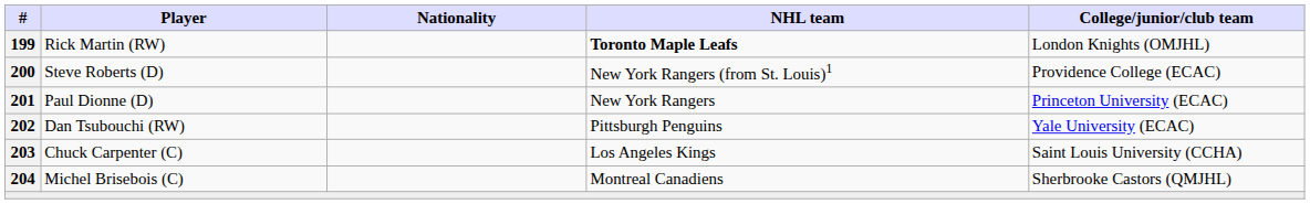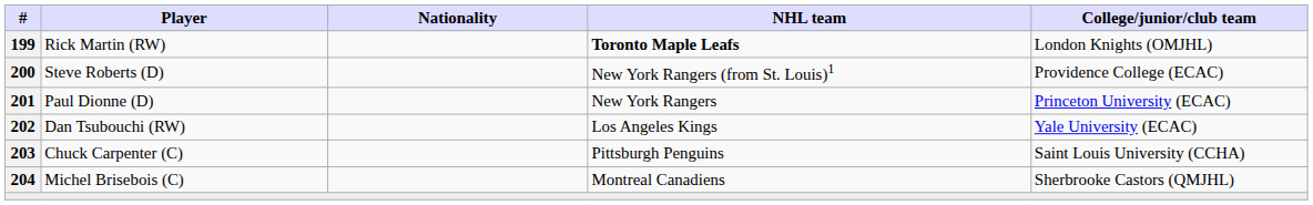Dan Tsubouchi (RW) | NHL team: Pittsburgh Penguins -> Los Angeles Kings
Chuck Carpenter (C) | NHL team: Los Angeles Kings -> Pittsburgh Penguins
